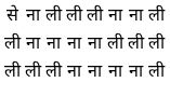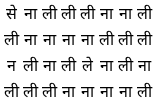+ row: न | ली | ना | ली | ले | ना | ली | ना
